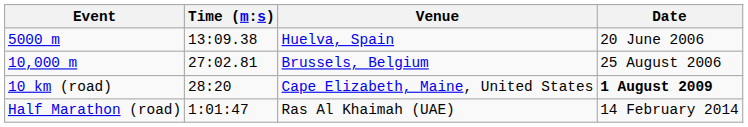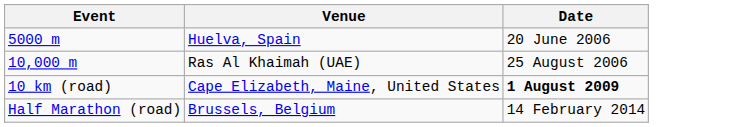- column: Time (m:s) | 13:09.38 | 27:02.81 | 28:20 | 1:01:47
10,000 m | Venue: Brussels, Belgium -> Ras Al Khaimah (UAE)
Half Marathon (road) | Venue: Ras Al Khaimah (UAE) -> Brussels, Belgium
